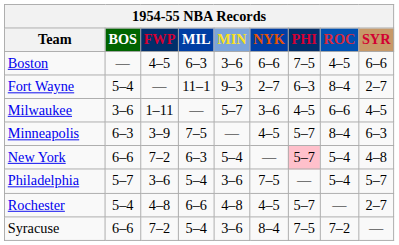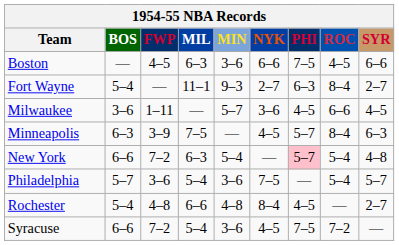Rochester | NYK: 4–5 -> 8–4
Rochester | PHI: 5–7 -> 4–5
Syracuse | NYK: 8–4 -> 4–5
